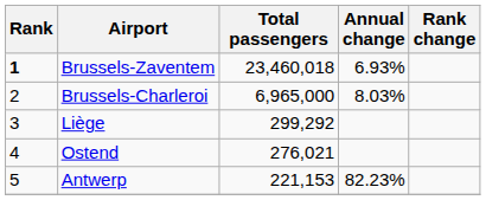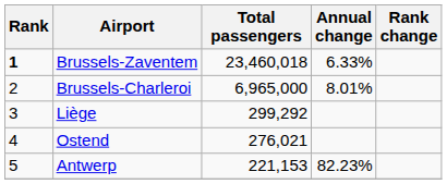Brussels-Zaventem | Annual change: 6.93% -> 6.33%
Brussels-Charleroi | Annual change: 8.03% -> 8.01%
